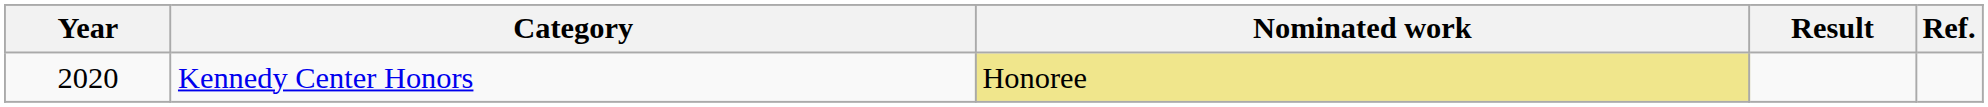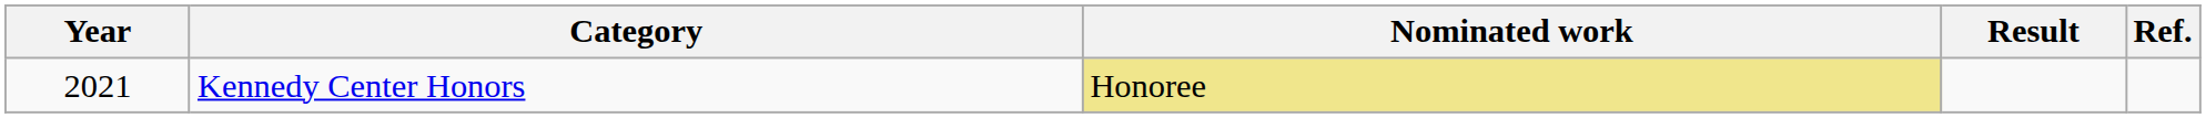Kennedy Center Honors | Year: 2020 -> 2021
